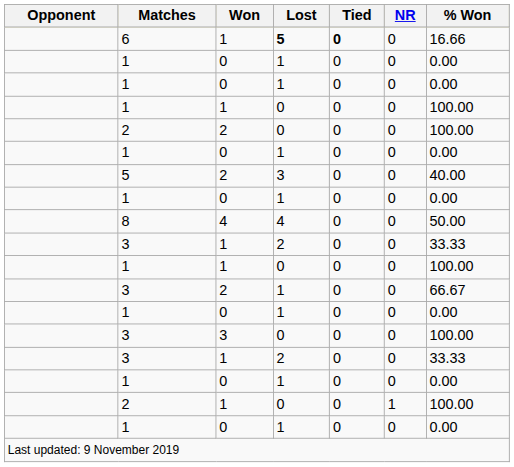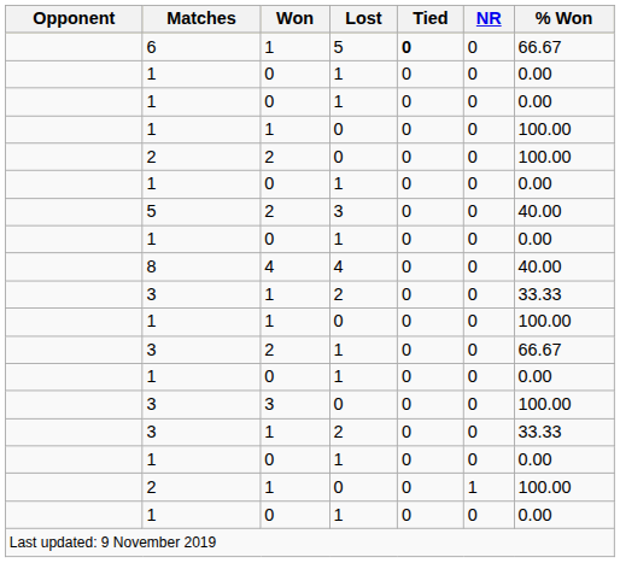6 | Lost: bold -> normal
6 | % Won: 16.66 -> 66.67
8 | % Won: 50.00 -> 40.00
